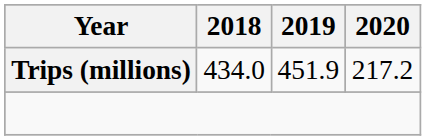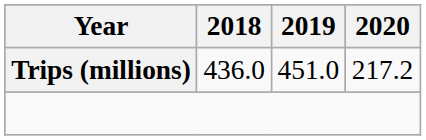Trips (millions) | 2018: 434.0 -> 436.0
Trips (millions) | 2019: 451.9 -> 451.0
